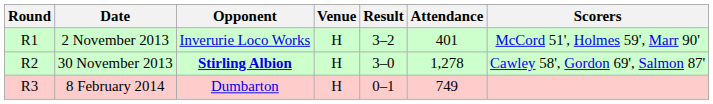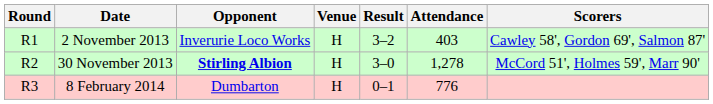2 November 2013 | Attendance: 401 -> 403
2 November 2013 | Scorers: McCord 51', Holmes 59', Marr 90' -> Cawley 58', Gordon 69', Salmon 87'
30 November 2013 | Scorers: Cawley 58', Gordon 69', Salmon 87' -> McCord 51', Holmes 59', Marr 90'
8 February 2014 | Attendance: 749 -> 776
